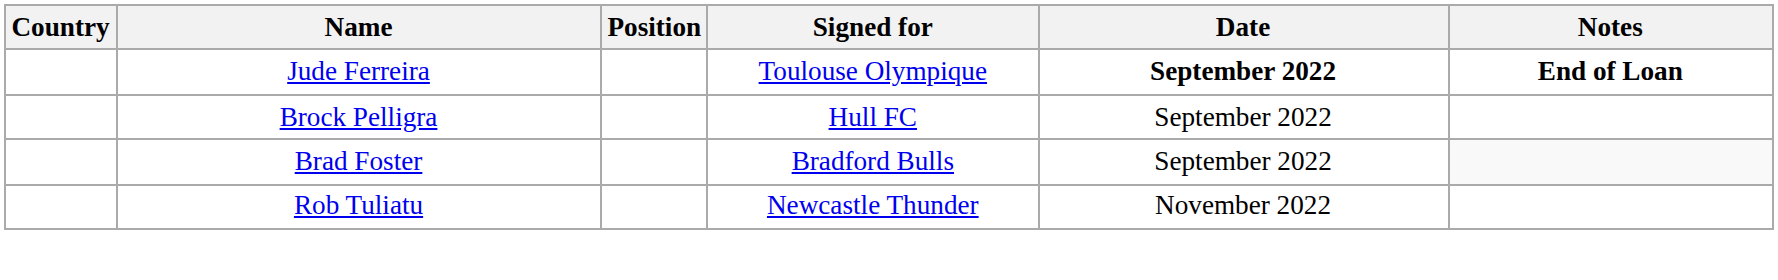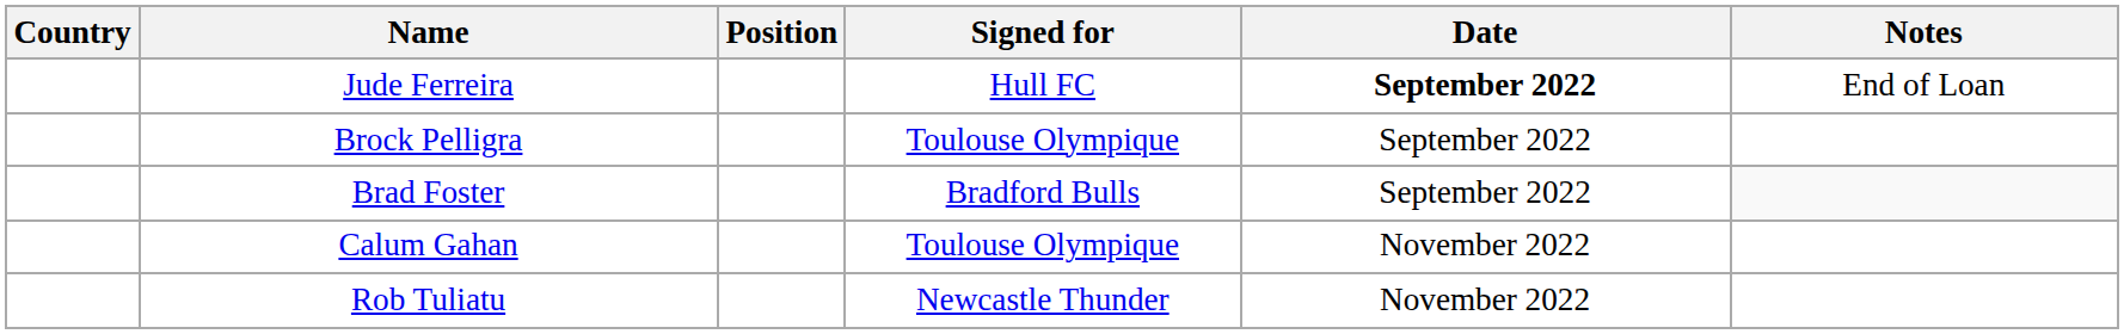Jude Ferreira | Signed for: Toulouse Olympique -> Hull FC
Jude Ferreira | Notes: bold -> normal
Brock Pelligra | Signed for: Hull FC -> Toulouse Olympique
+ row: Calum Gahan | Toulouse Olympique | November 2022
